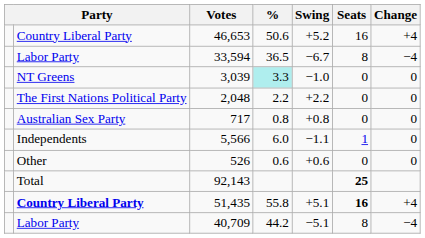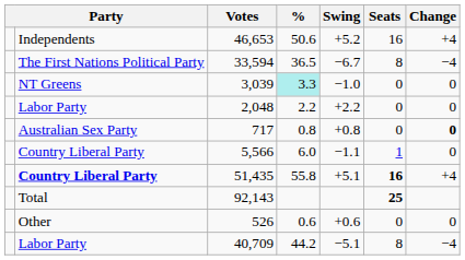46,653 | column 2: Country Liberal Party -> Independents
33,594 | column 2: Labor Party -> The First Nations Political Party
2,048 | column 2: The First Nations Political Party -> Labor Party
717 | Change: normal -> bold
5,566 | column 2: Independents -> Country Liberal Party
rows swapped: 526 <-> 51,435
